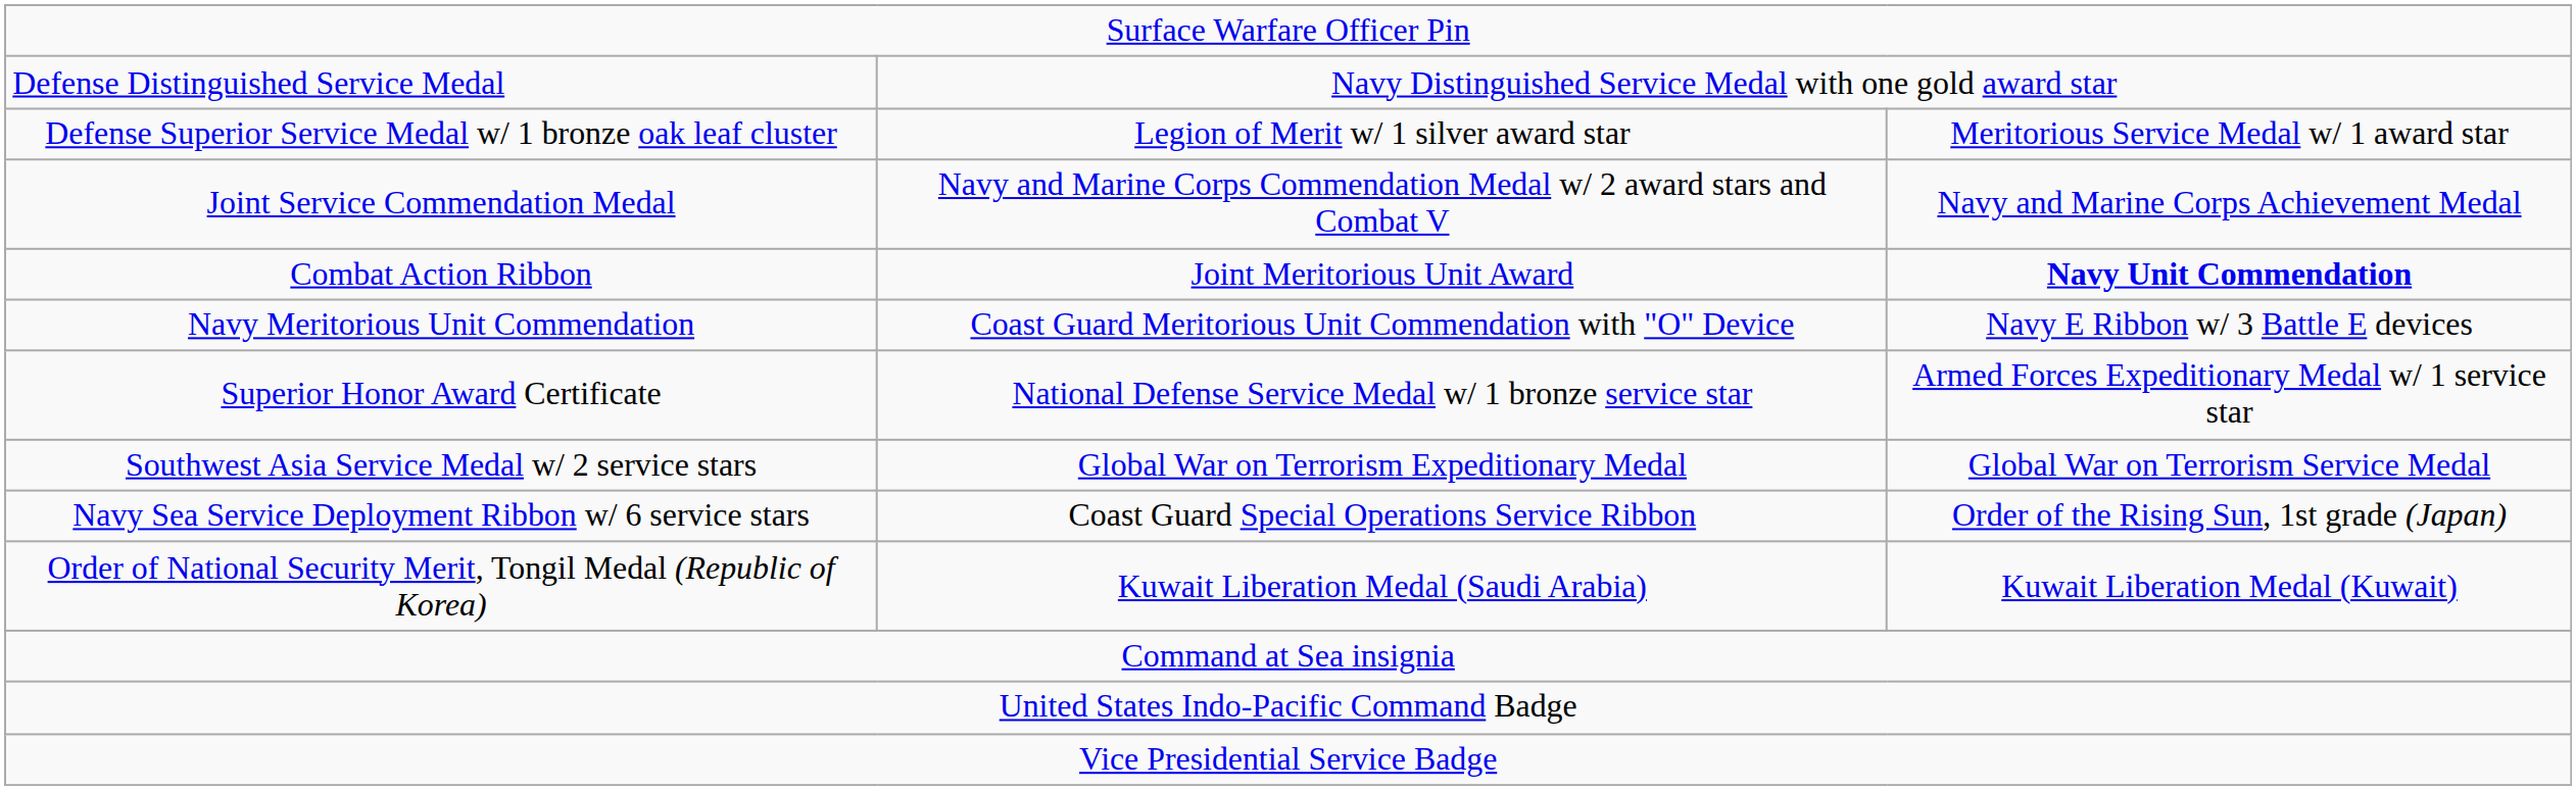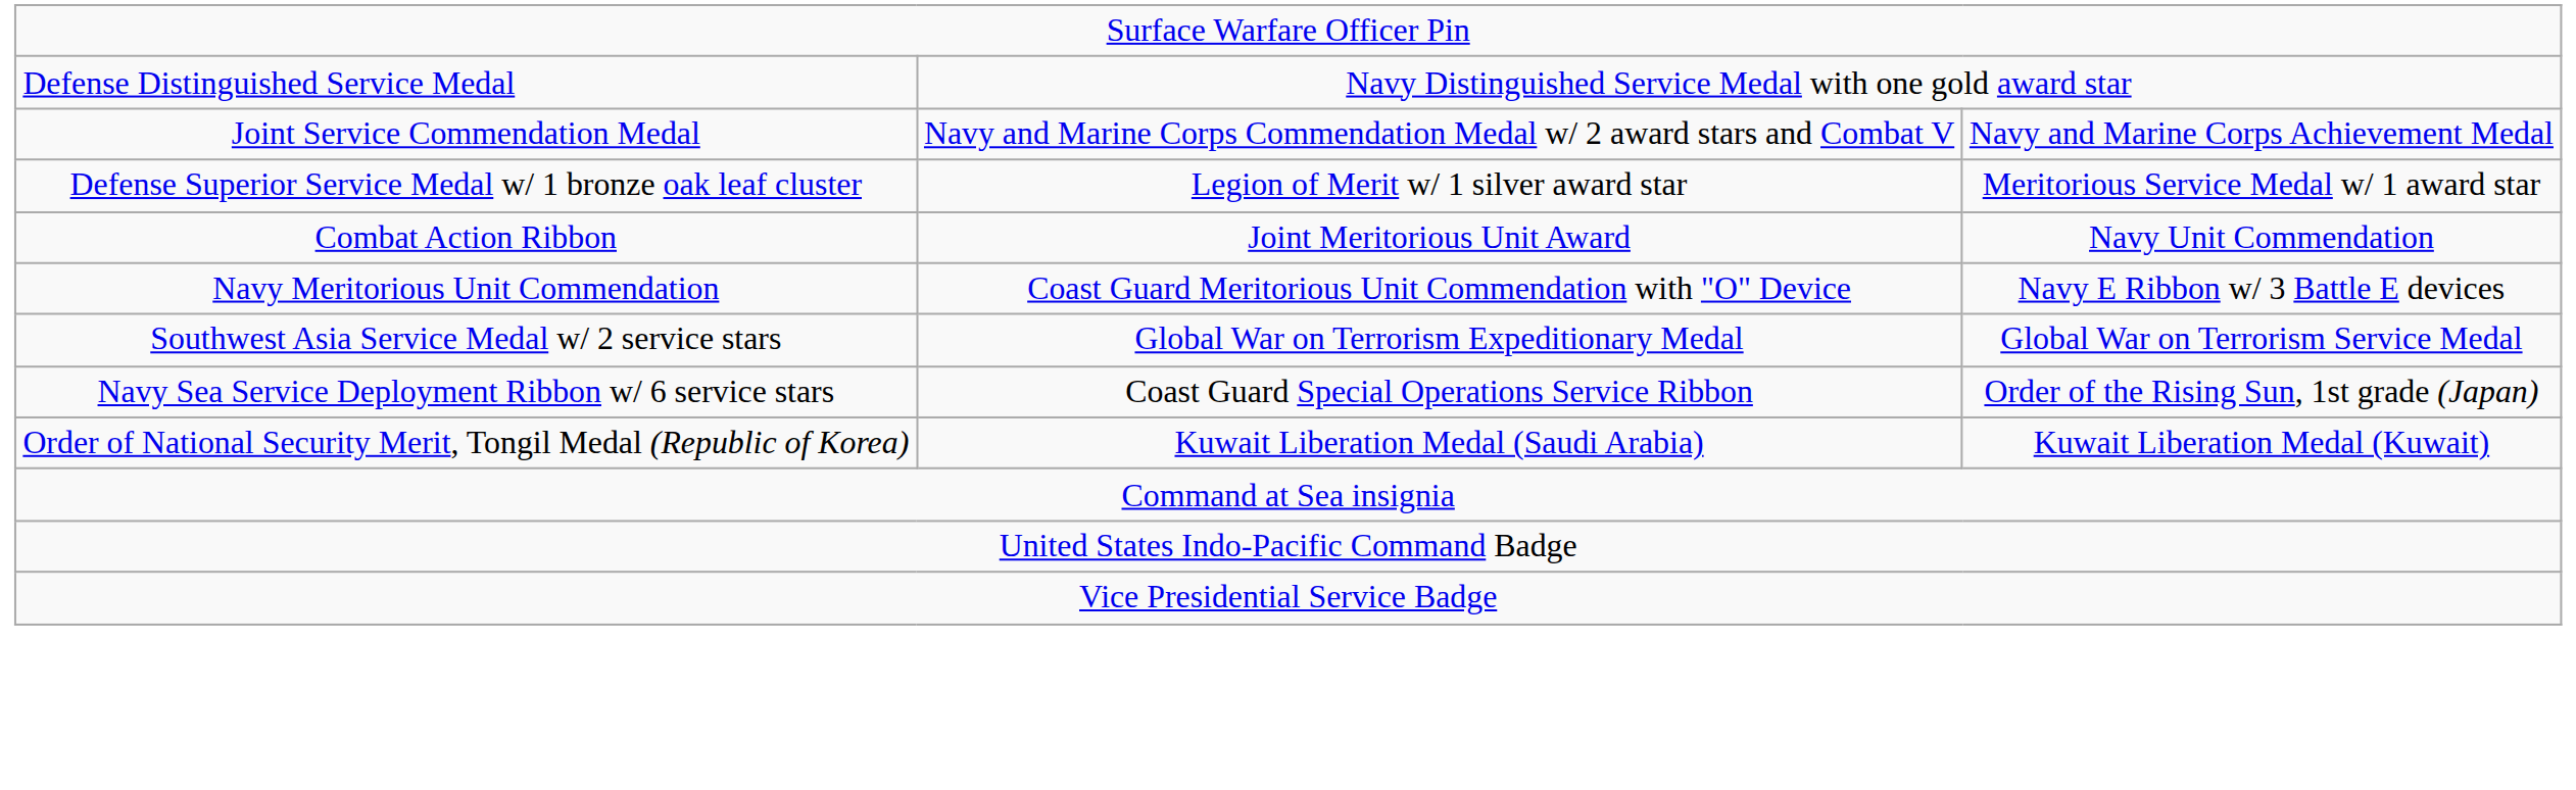rows swapped: Defense Superior Service Medal w/ 1 bronze oak leaf cluster <-> Joint Service Commendation Medal
Combat Action Ribbon | column 3: bold -> normal
- row: Superior Honor Award Certificate | National Defense Service Medal w/ 1 bronze service star | Armed Forces Expeditionary Medal w/ 1 service star
